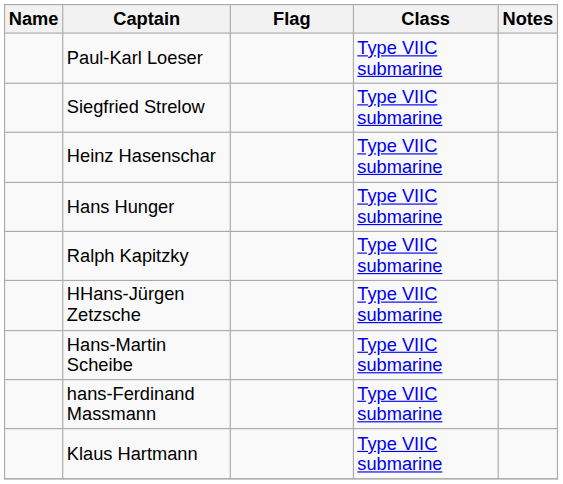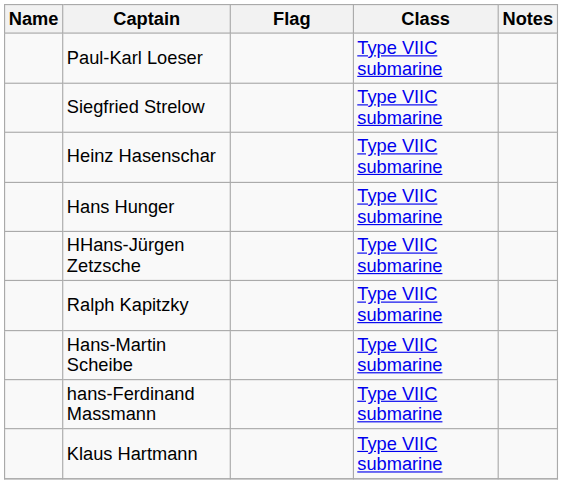rows swapped: HHans-Jürgen Zetzsche <-> Ralph Kapitzky
